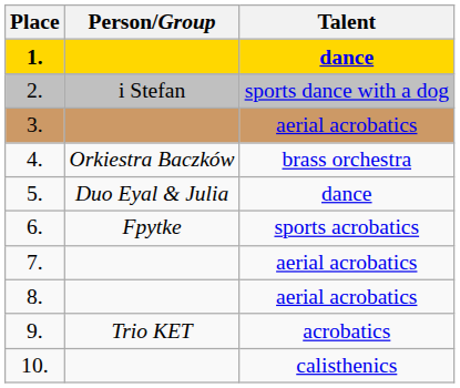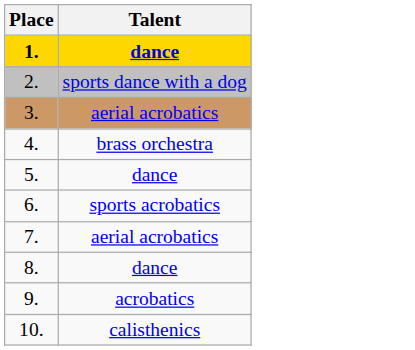- column: Person/Group | i Stefan | Orkiestra Baczków | Duo Eyal & Julia | Fpytke | Trio KET
8. | Talent: aerial acrobatics -> dance
